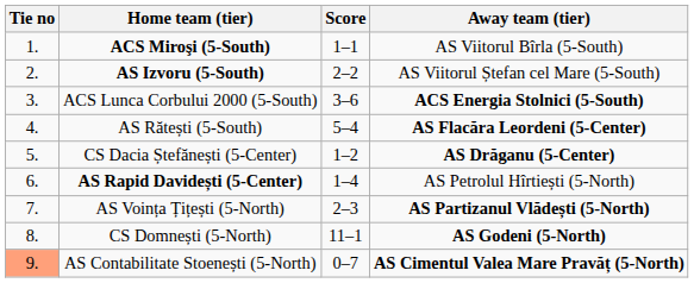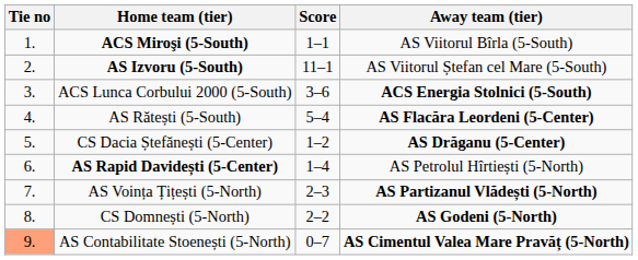AS Izvoru (5-South) | Score: 2–2 -> 11–1
CS Domnești (5-North) | Score: 11–1 -> 2–2
